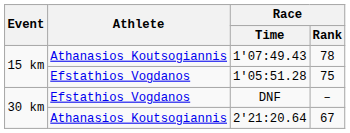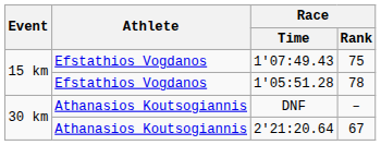1'07:49.43 | Athlete: Athanasios Koutsogiannis -> Efstathios Vogdanos
1'07:49.43 | Race / Rank: 78 -> 75
1'05:51.28 | Race / Rank: 75 -> 78
DNF | Athlete: Efstathios Vogdanos -> Athanasios Koutsogiannis
